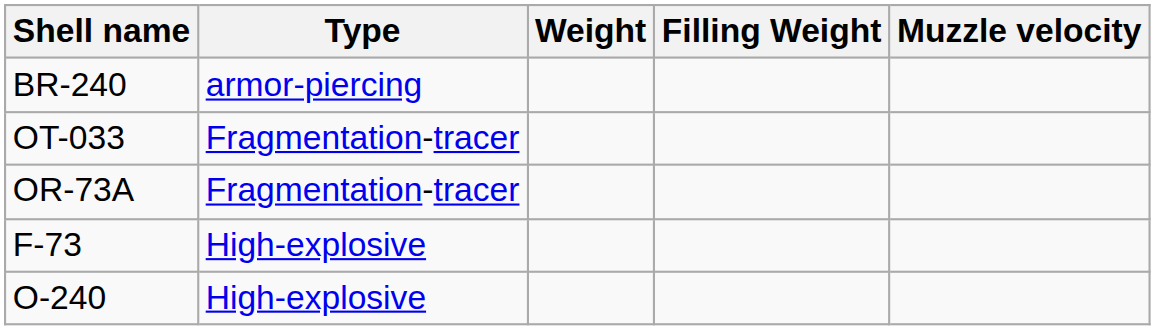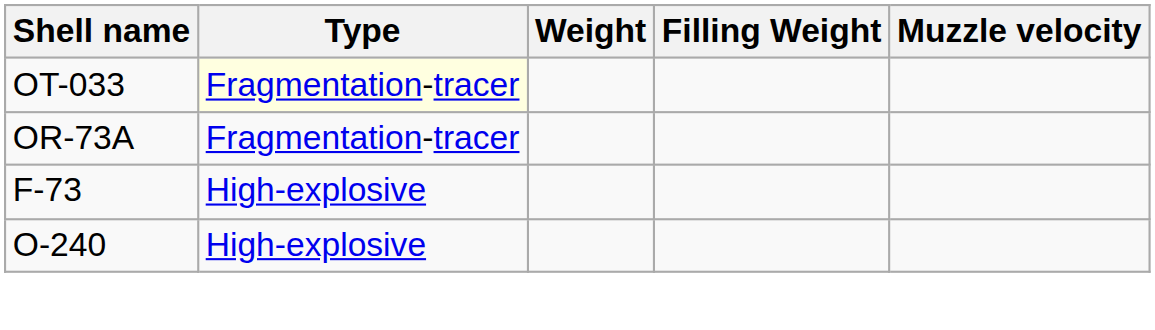- row: BR-240 | armor-piercing
OT-033 | Type: no background -> lightyellow background
